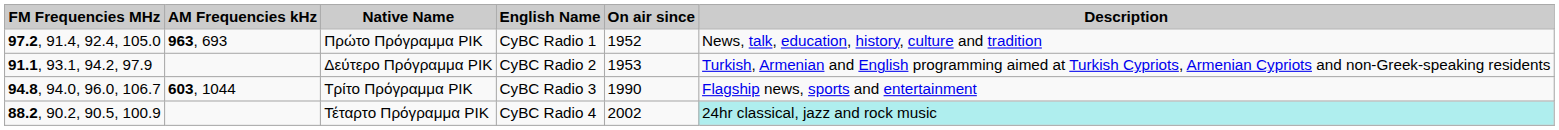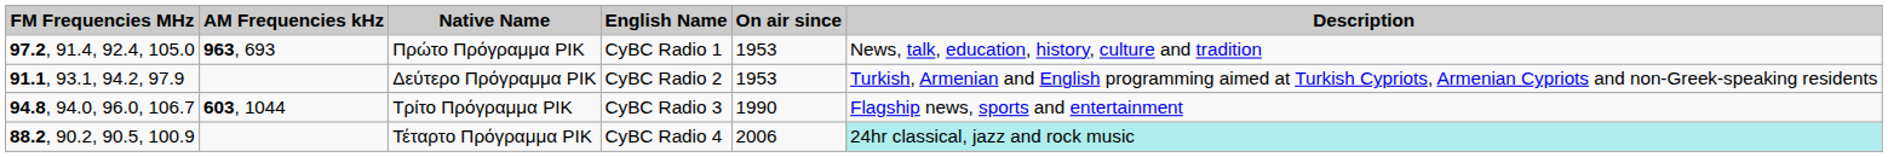Πρώτο Πρόγραμμα ΡΙΚ | On air since: 1952 -> 1953
Τέταρτο Πρόγραμμα ΡΙΚ | On air since: 2002 -> 2006
